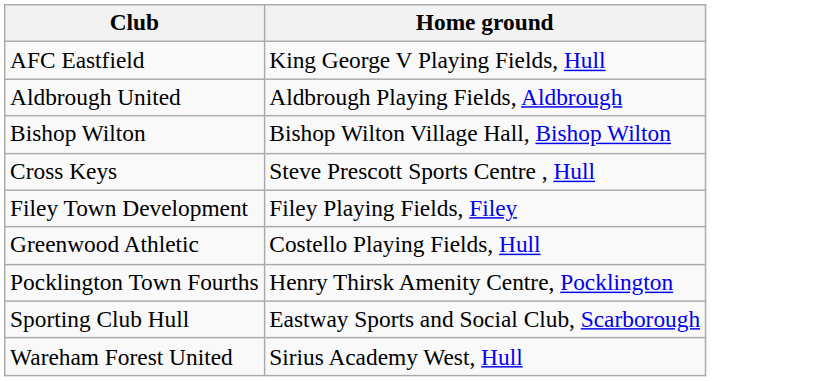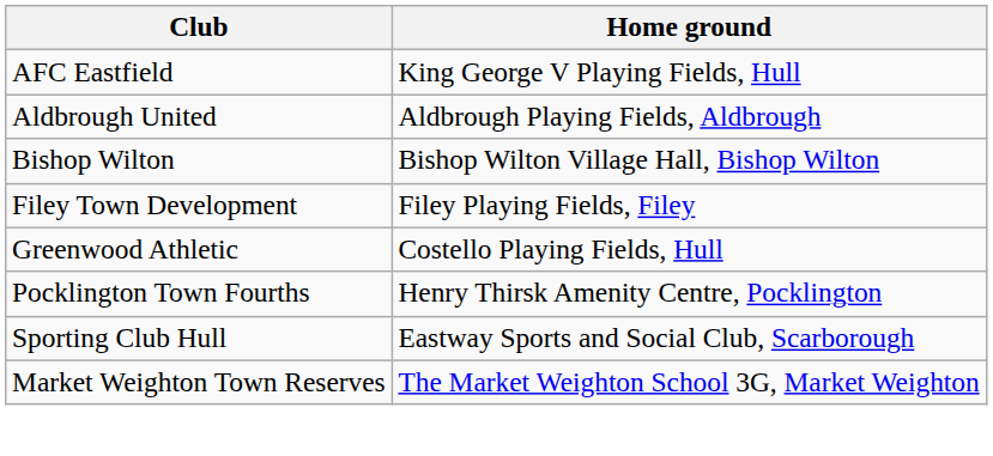- row: Cross Keys | Steve Prescott Sports Centre , Hull
+ row: Market Weighton Town Reserves | The Market Weighton School 3G, Market Weighton
- row: Wareham Forest United | Sirius Academy West, Hull
